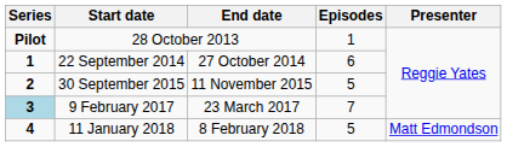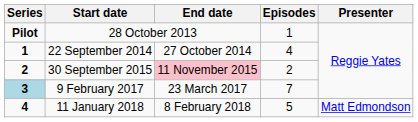22 September 2014 | Episodes: 6 -> 4
30 September 2015 | End date: no background -> pink background
30 September 2015 | Episodes: 5 -> 2
